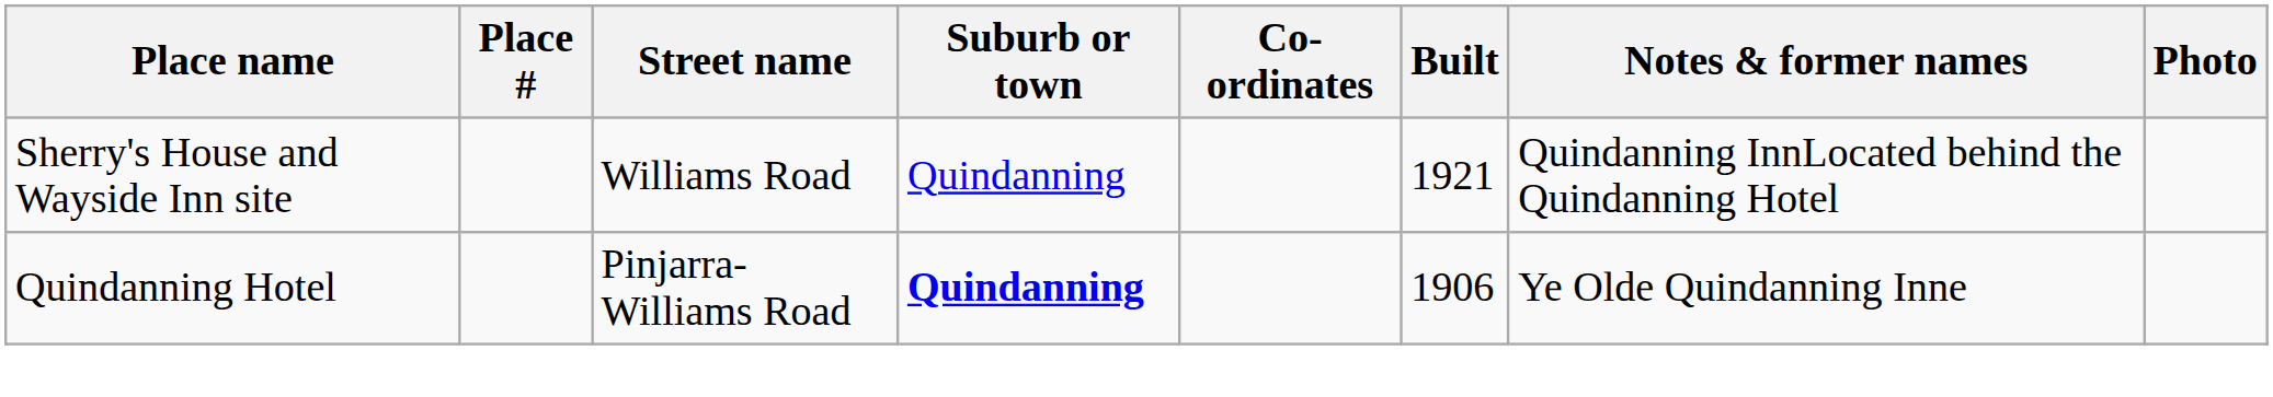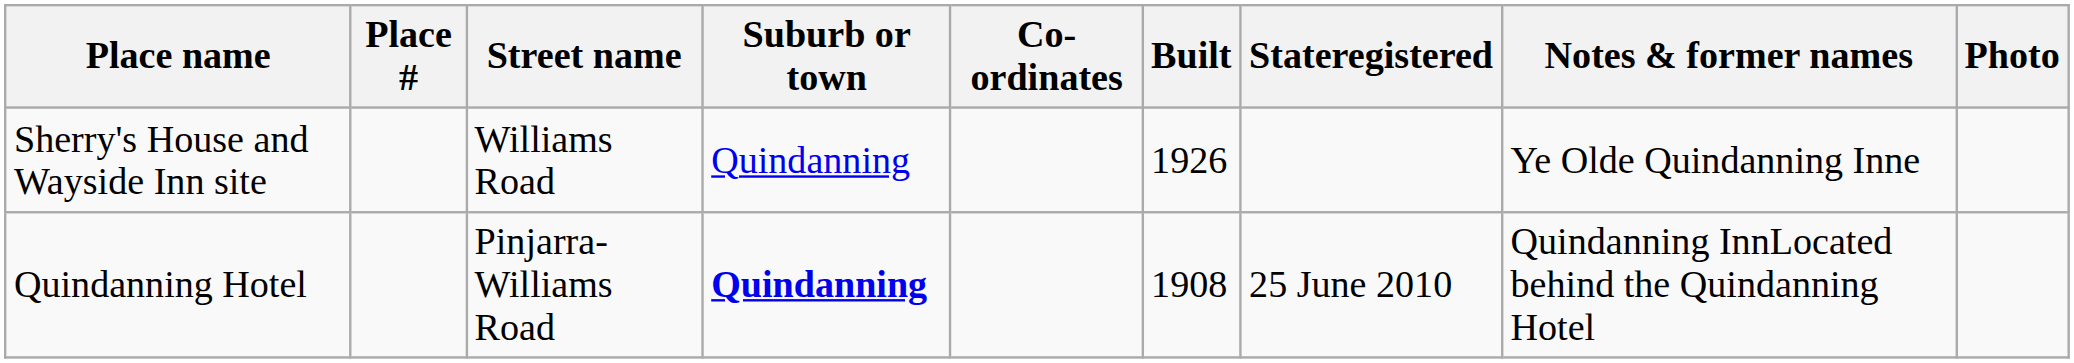+ column: Stateregistered | 25 June 2010
Sherry's House and Wayside Inn site | Built: 1921 -> 1926
Sherry's House and Wayside Inn site | Notes & former names: Quindanning InnLocated behind the Quindanning Hotel -> Ye Olde Quindanning Inne
Quindanning Hotel | Built: 1906 -> 1908
Quindanning Hotel | Notes & former names: Ye Olde Quindanning Inne -> Quindanning InnLocated behind the Quindanning Hotel
